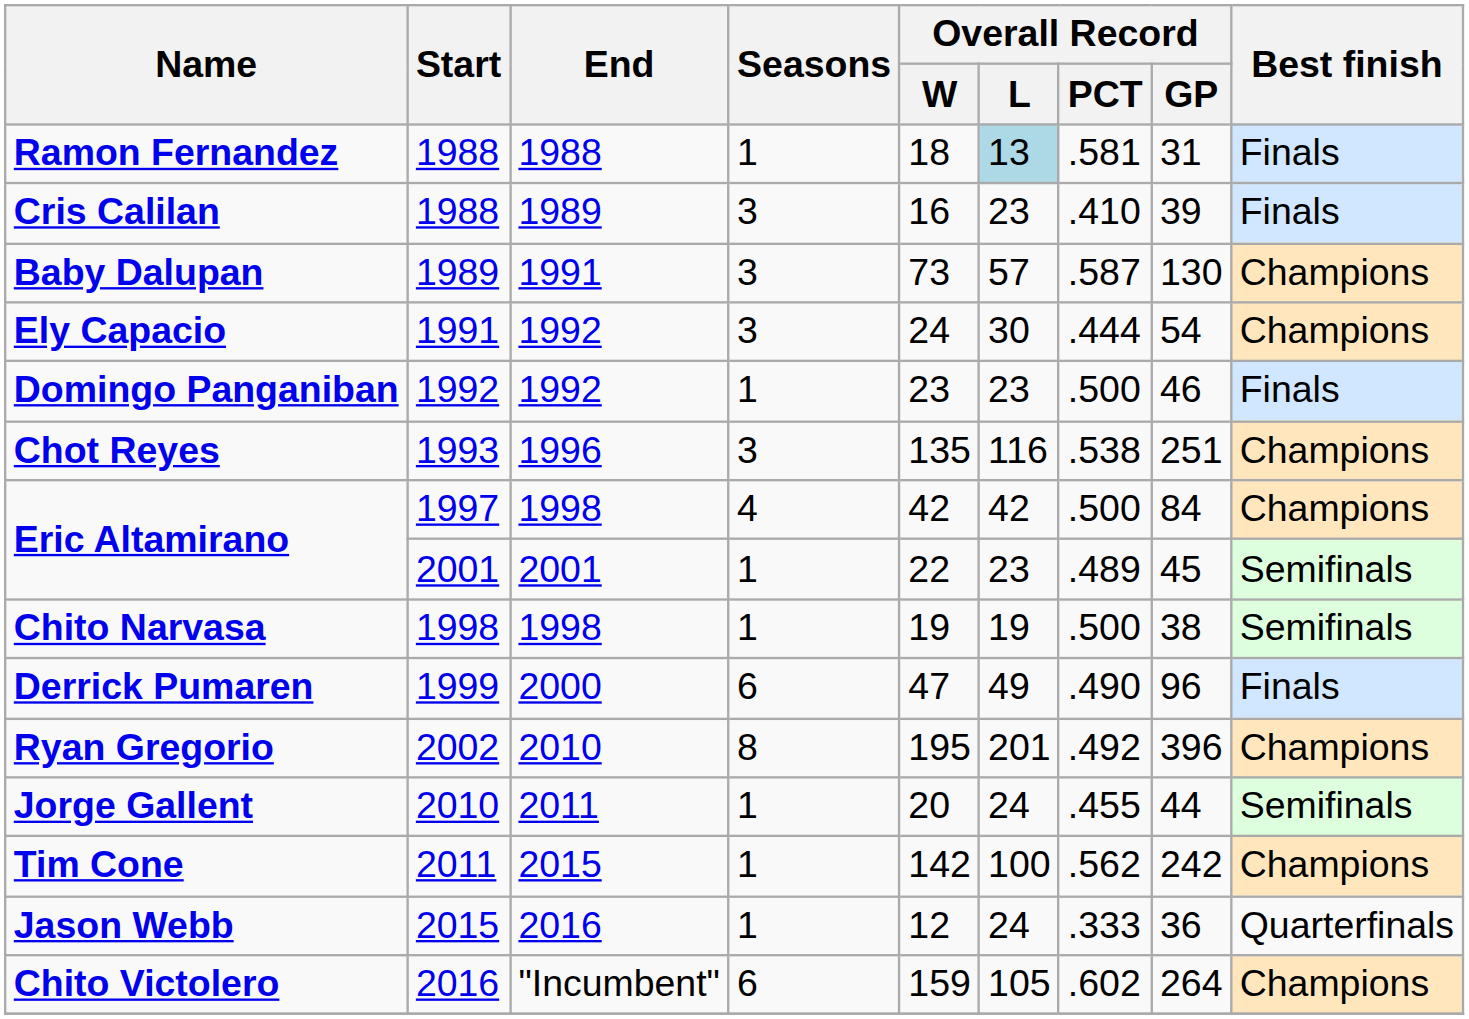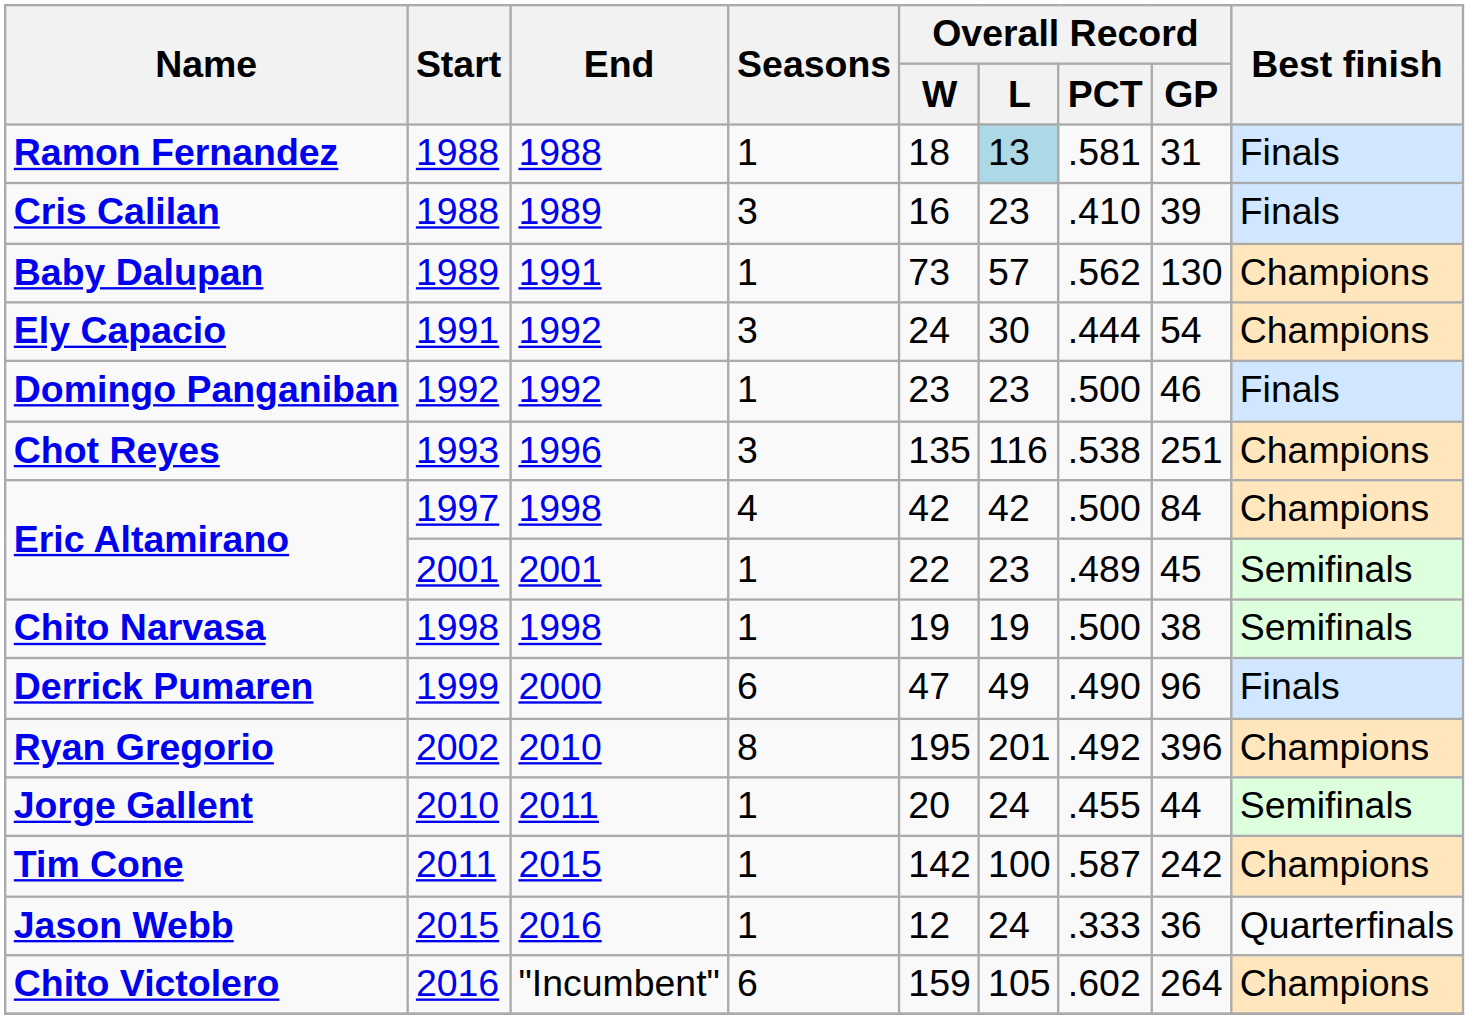Baby Dalupan | Seasons: 3 -> 1
Baby Dalupan | Overall Record / PCT: .587 -> .562
Tim Cone | Overall Record / PCT: .562 -> .587
